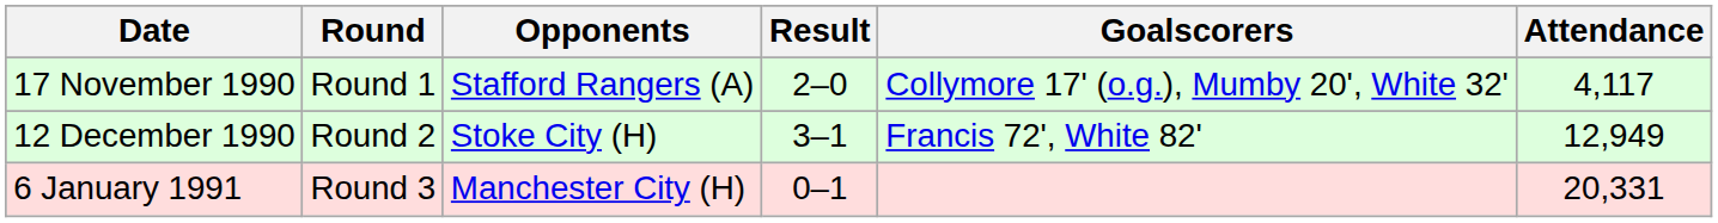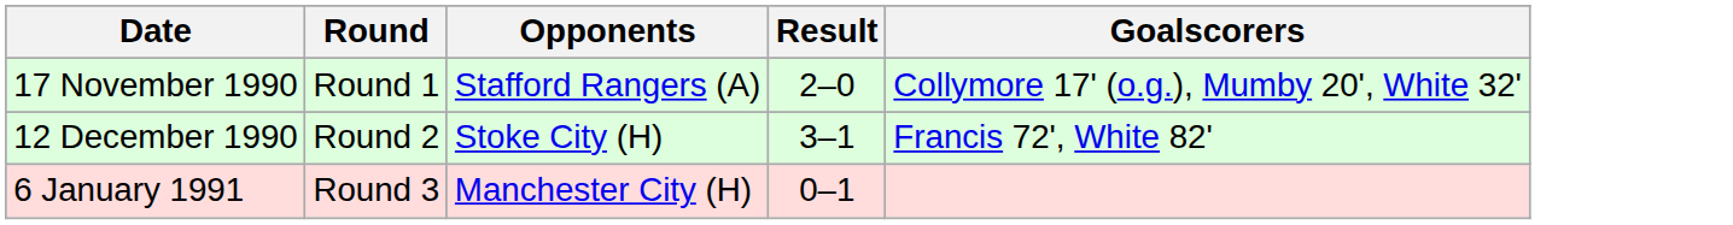- column: Attendance | 4,117 | 12,949 | 20,331
